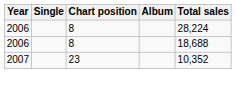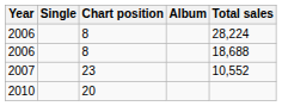2007 | Total sales: 10,352 -> 10,552
+ row: 2010 | 20
